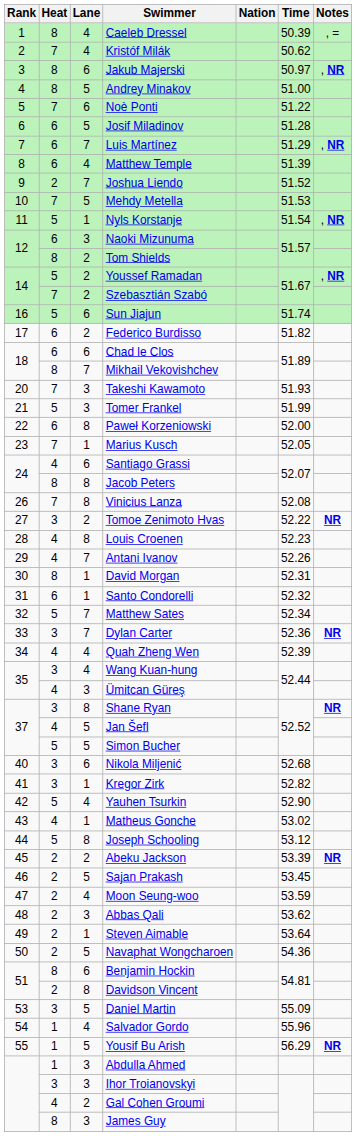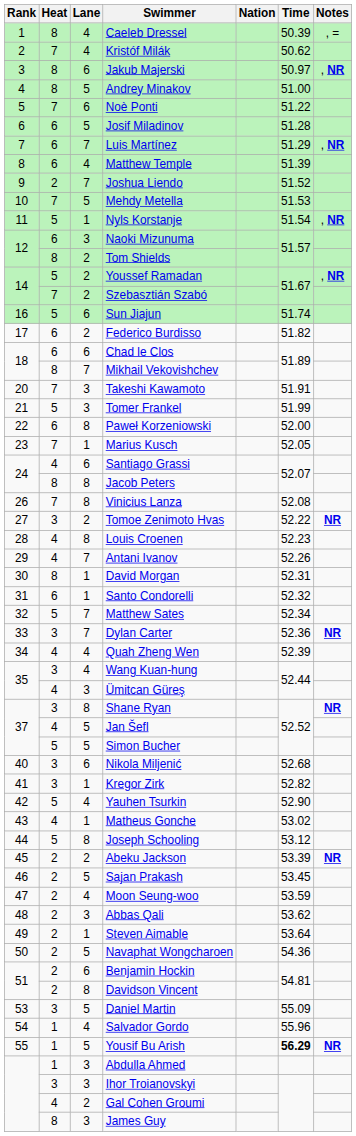Takeshi Kawamoto | Time: 51.93 -> 51.91
Benjamin Hockin | Heat: 8 -> 2
Yousif Bu Arish | Time: normal -> bold
